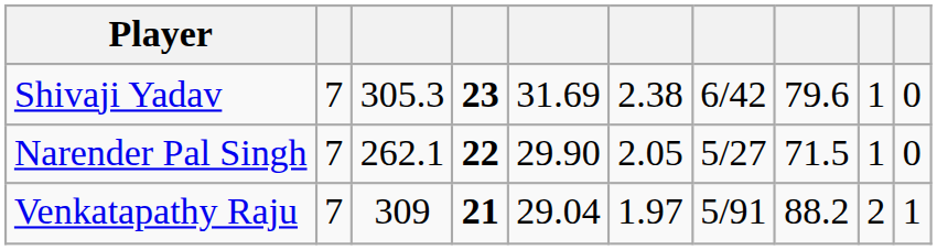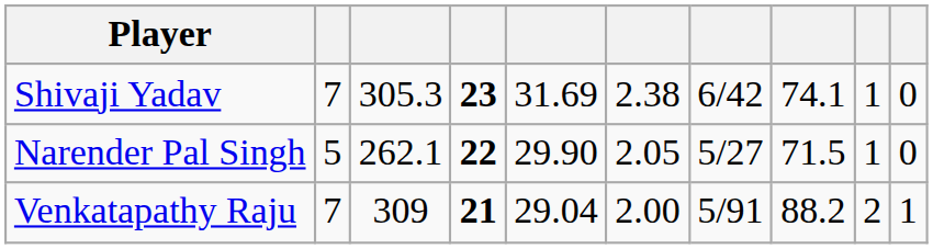Shivaji Yadav | column 8: 79.6 -> 74.1
Narender Pal Singh | column 2: 7 -> 5
Venkatapathy Raju | column 6: 1.97 -> 2.00
